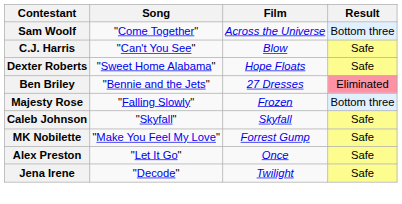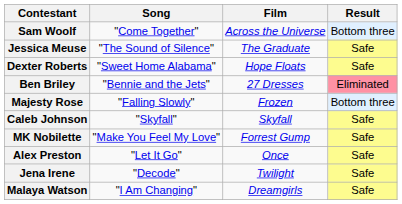+ row: Jessica Meuse | "The Sound of Silence" | The Graduate | Safe
- row: C.J. Harris | "Can't You See" | Blow | Safe
+ row: Malaya Watson | "I Am Changing" | Dreamgirls | Safe
